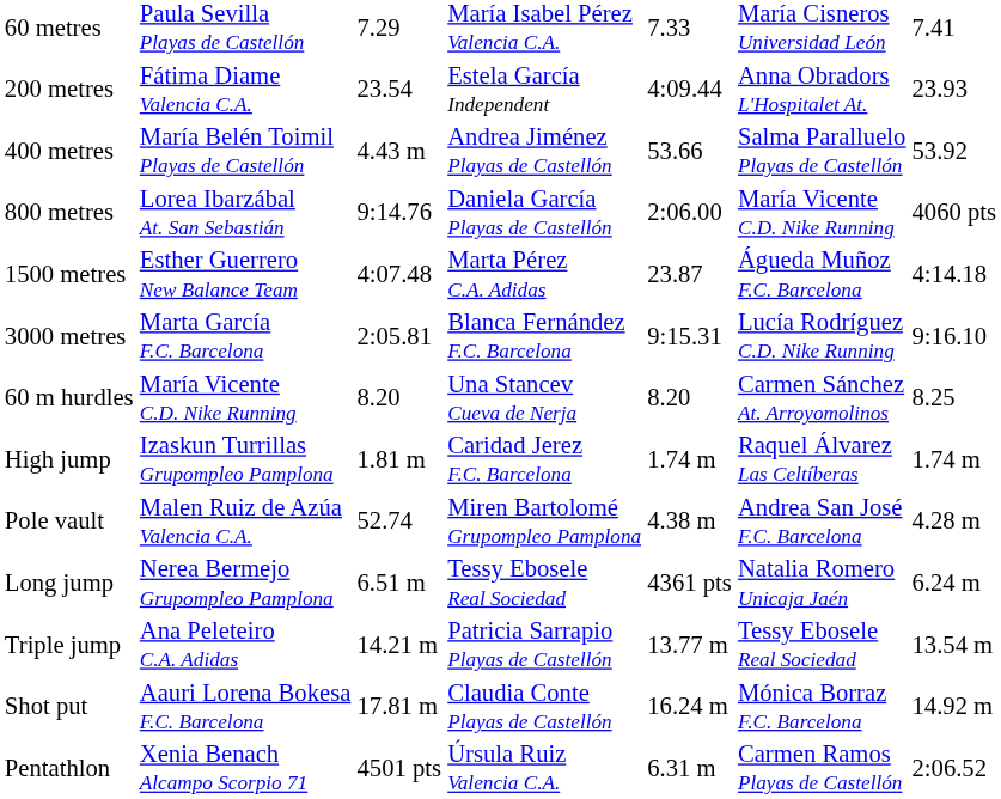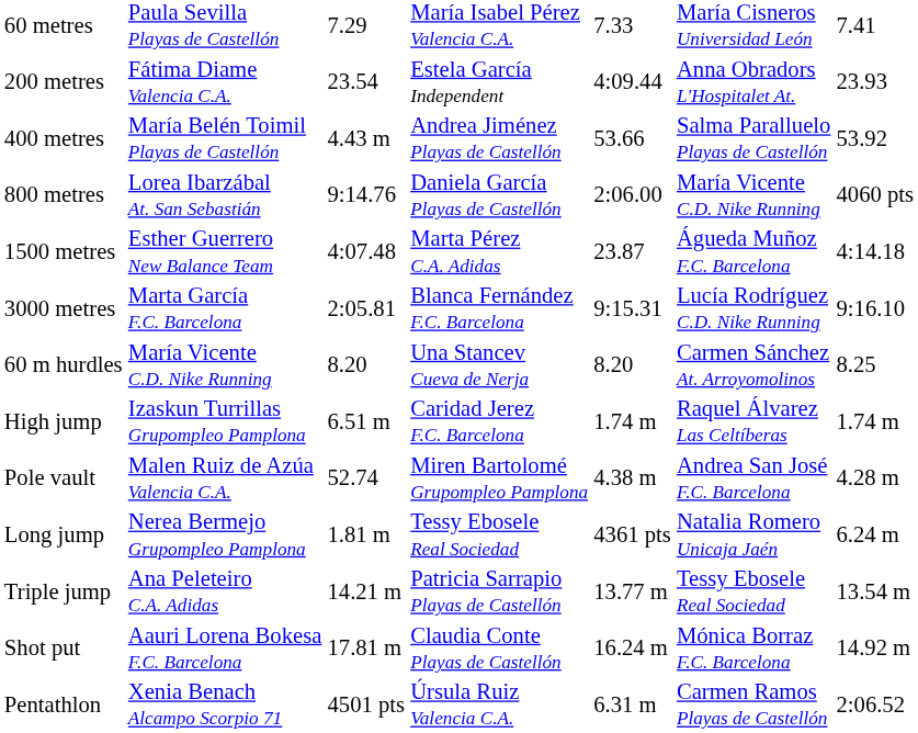High jump | column 3: 1.81 m -> 6.51 m
Long jump | column 3: 6.51 m -> 1.81 m
